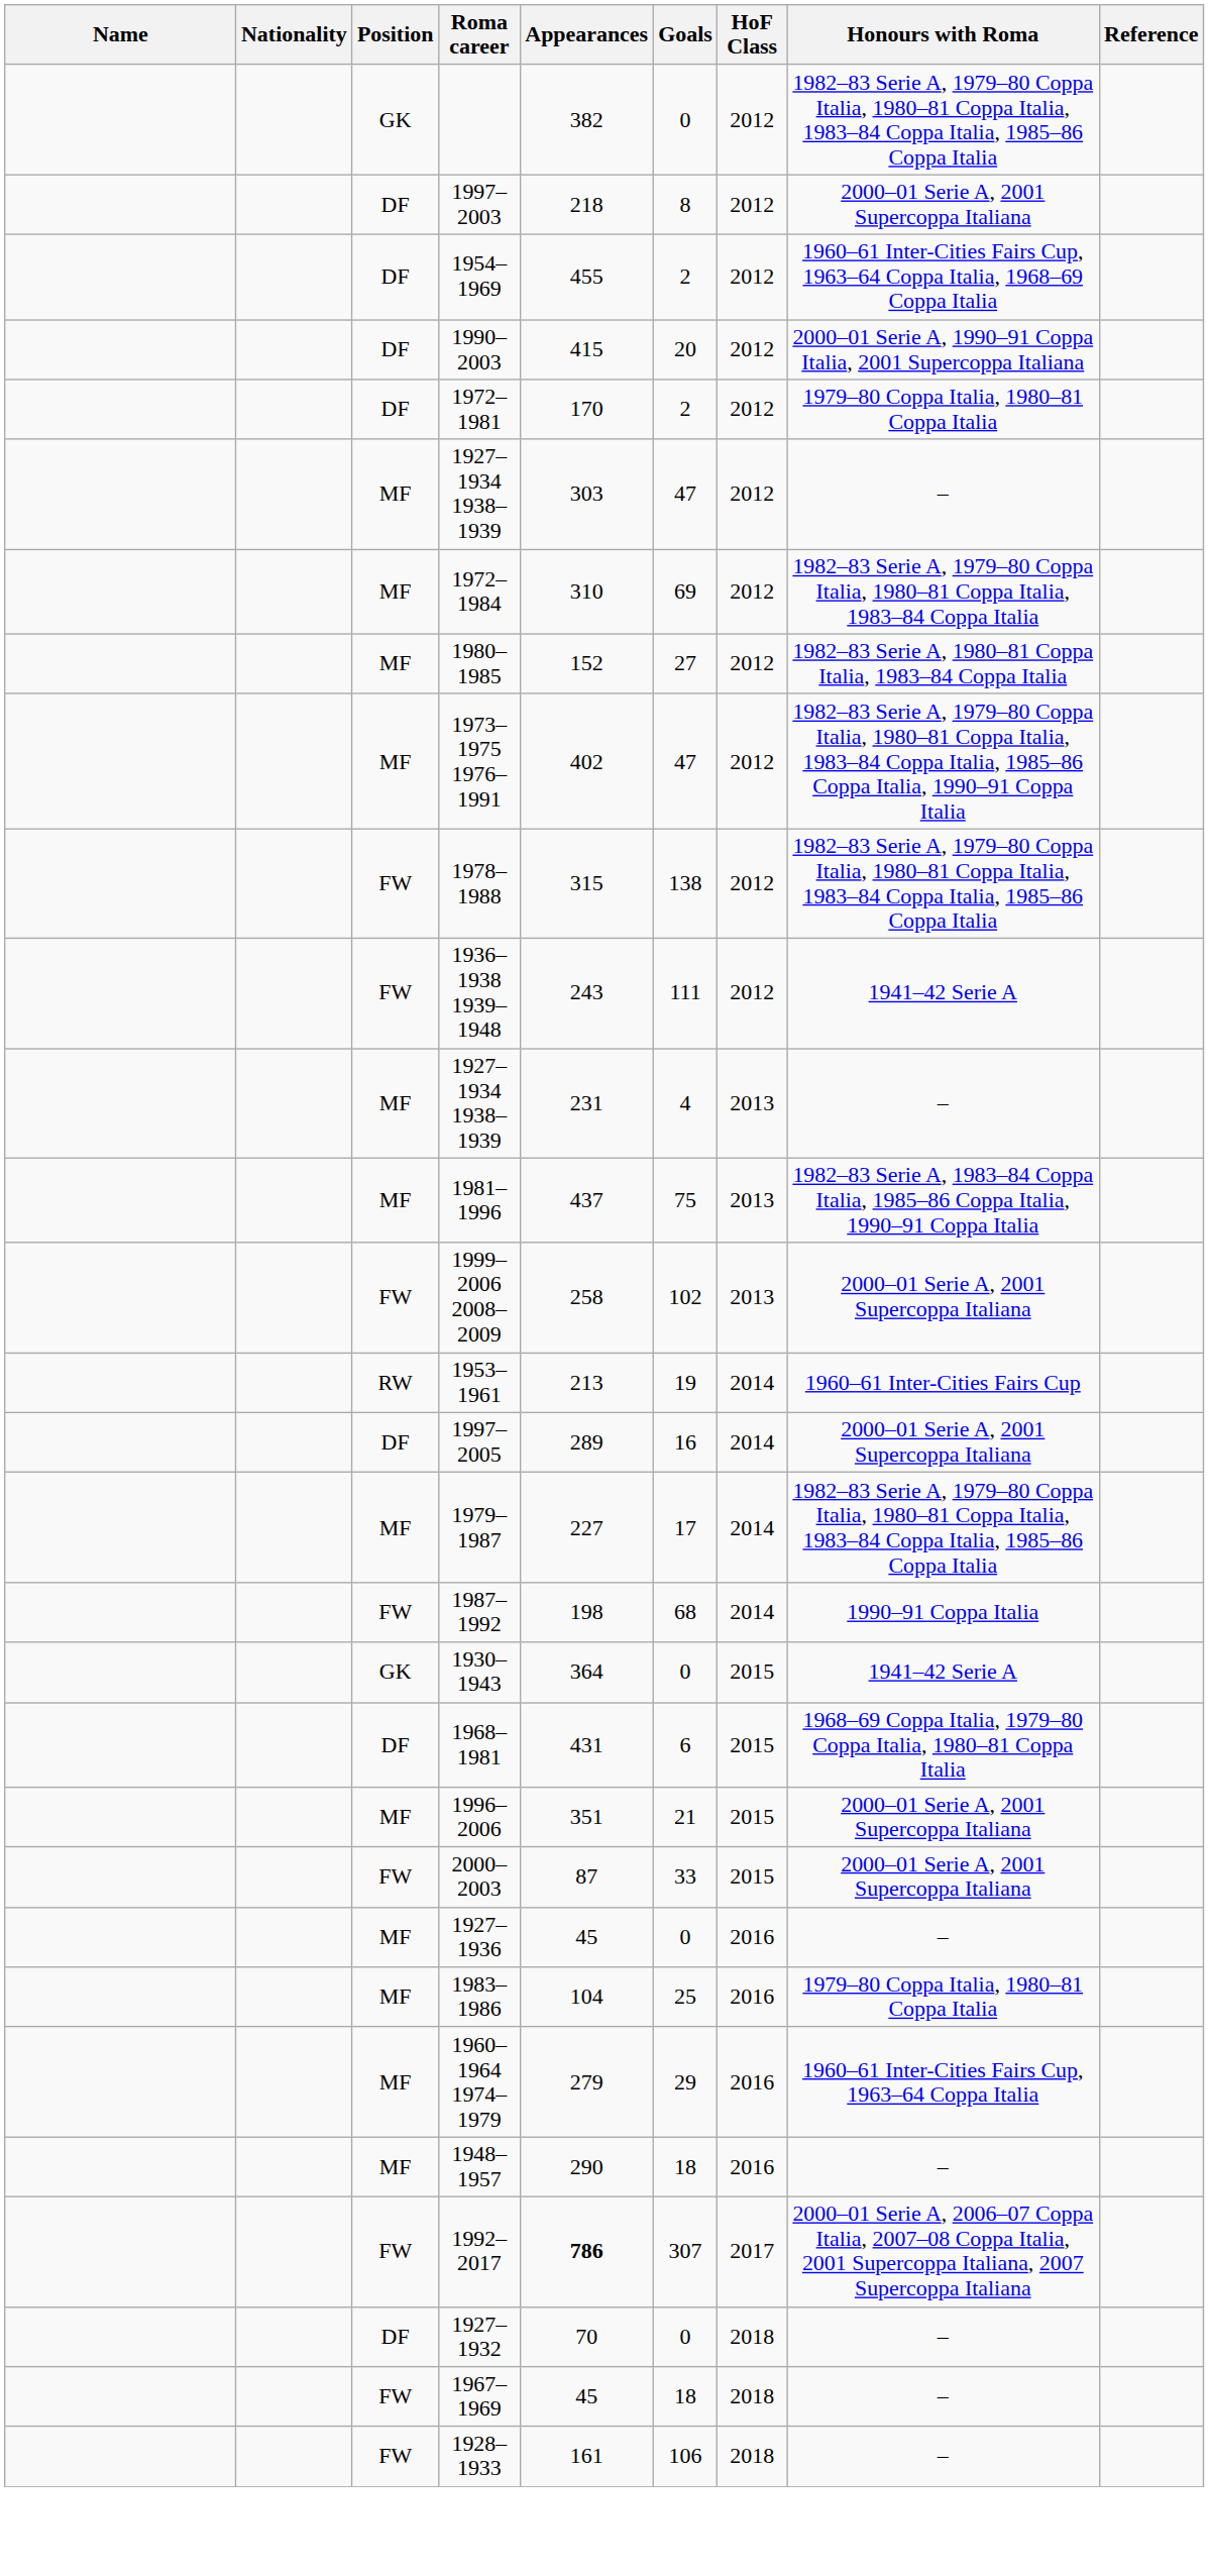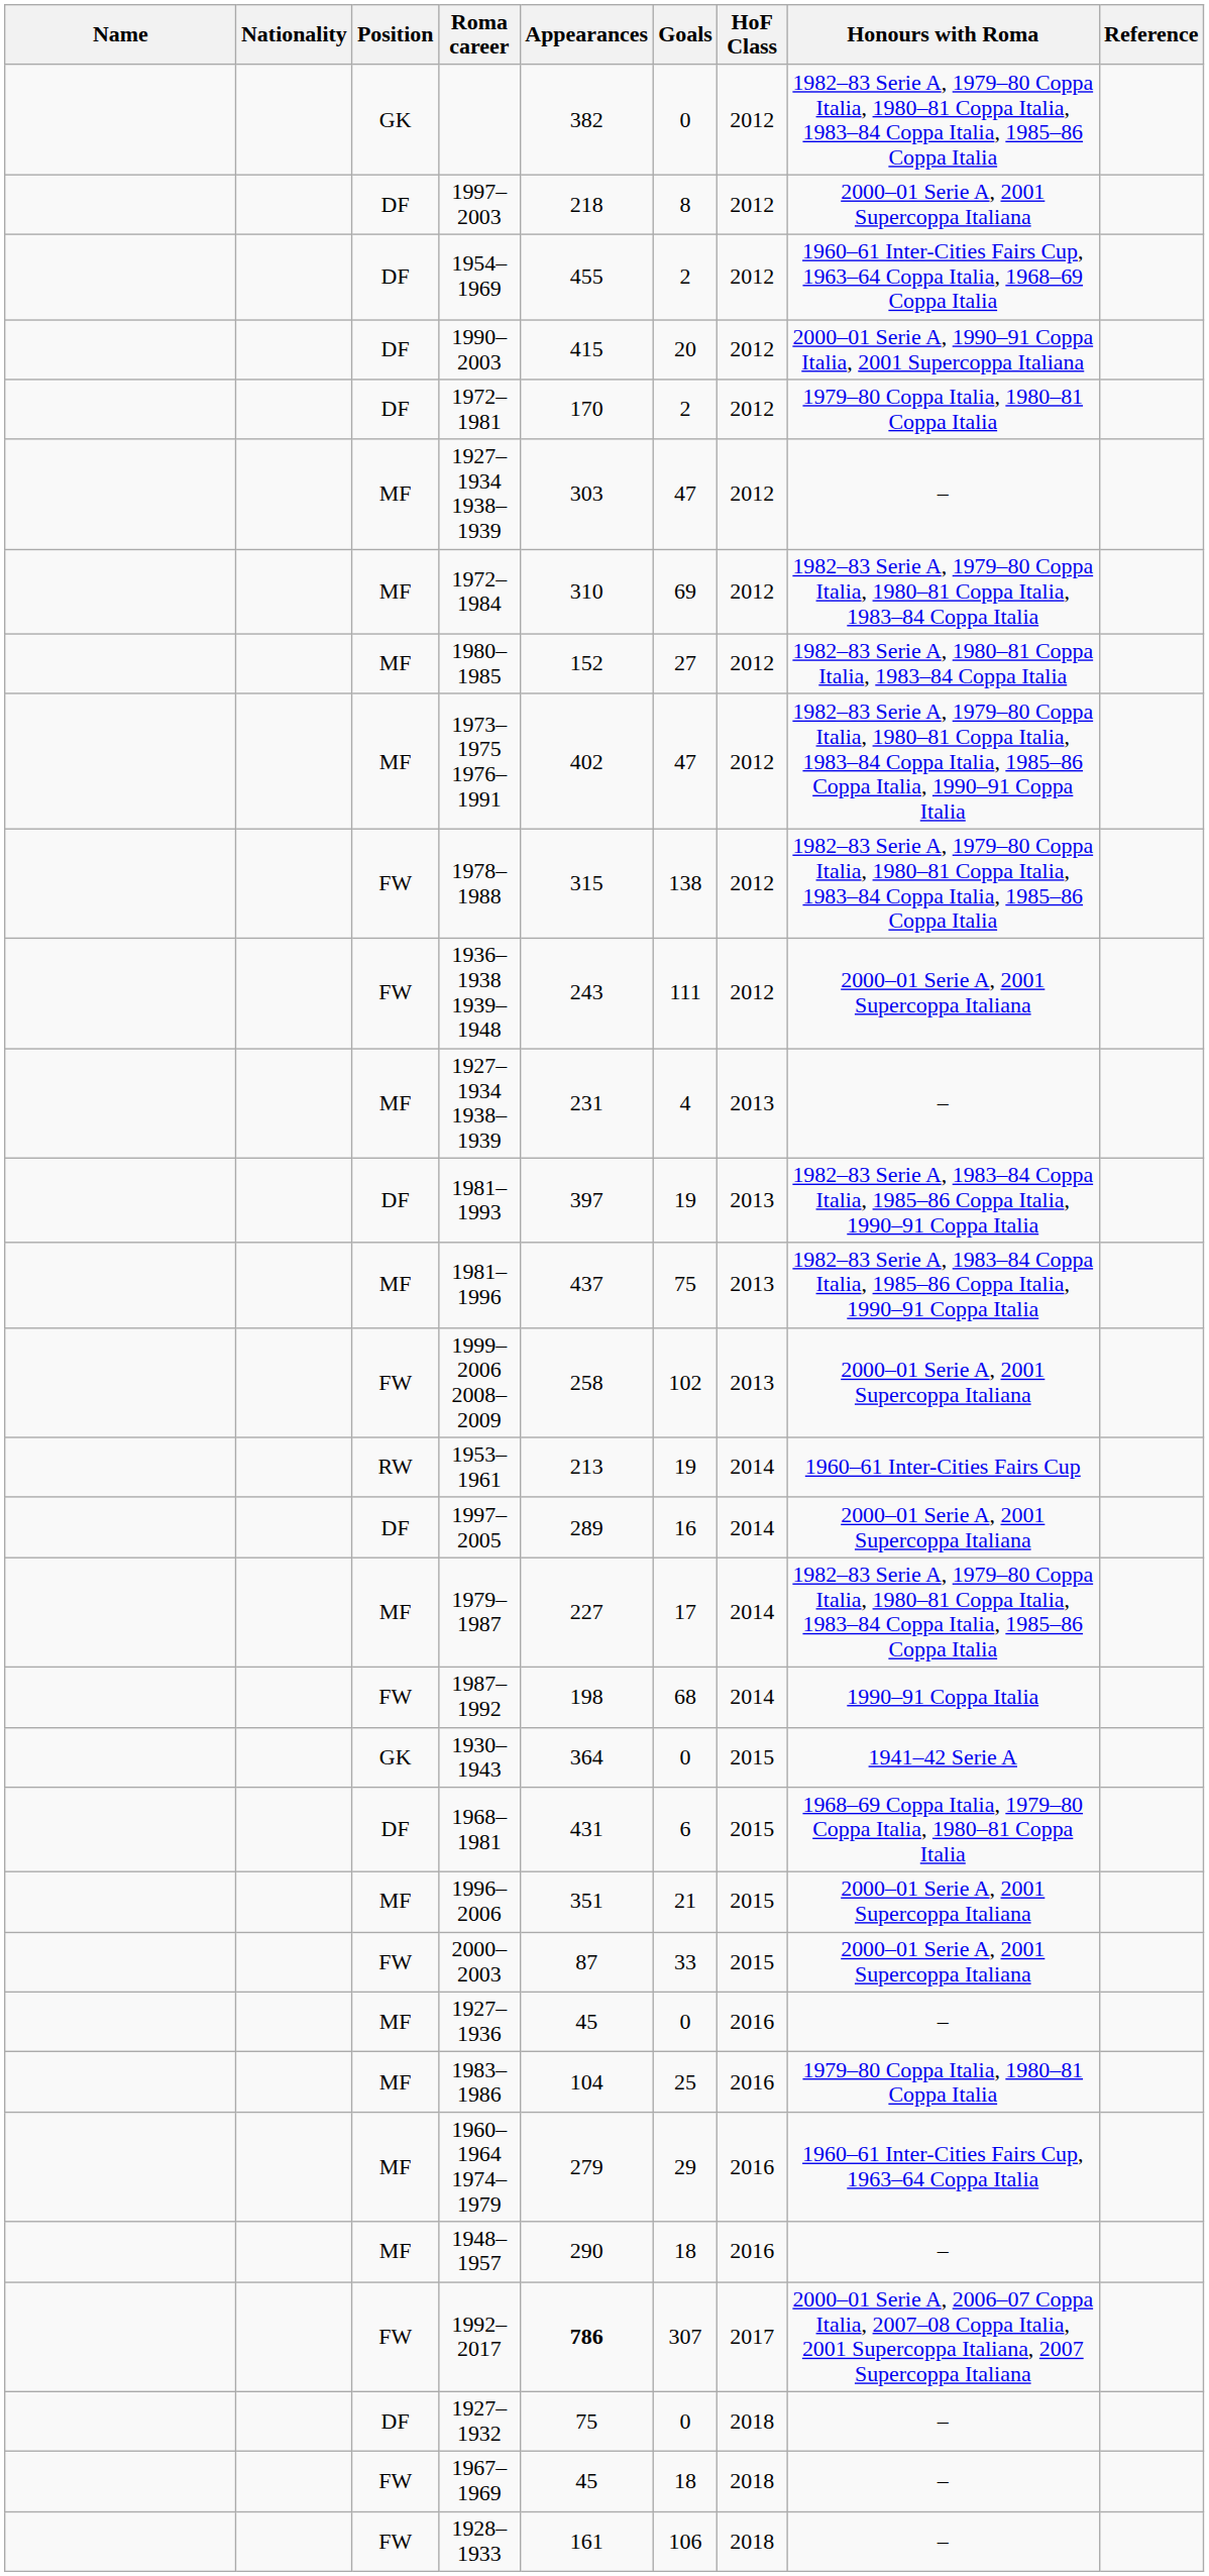1936–1938 1939–1948 | Honours with Roma: 1941–42 Serie A -> 2000–01 Serie A, 2001 Supercoppa Italiana
+ row: DF | 1981–1993 | 397 | 19 | 2013 | 1982–83 Serie A, 1983–84 Coppa Italia, 1985–86 Coppa Italia, 1990–91 Coppa Italia
1927–1932 | Appearances: 70 -> 75
